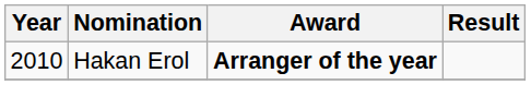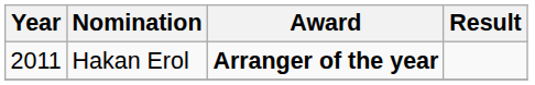Hakan Erol | Year: 2010 -> 2011
